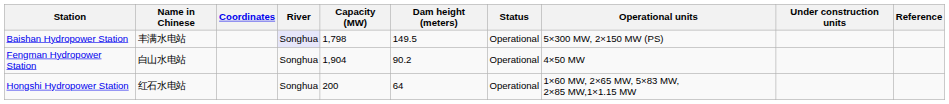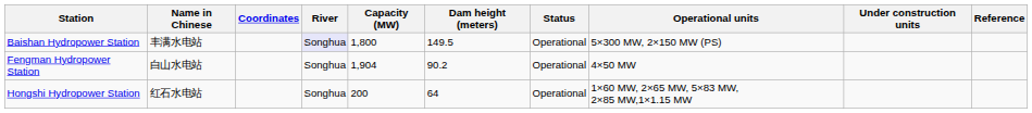Baishan Hydropower Station | Capacity (MW): 1,798 -> 1,800
